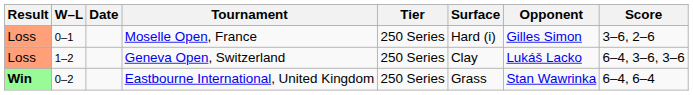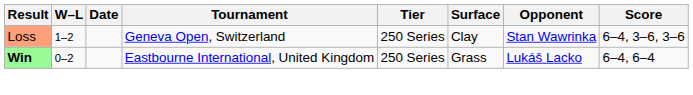- row: Loss | 0–1 | Moselle Open, France | 250 Series | Hard (i) | Gilles Simon | 3–6, 2–6
Geneva Open, Switzerland | Opponent: Lukáš Lacko -> Stan Wawrinka
Eastbourne International, United Kingdom | Opponent: Stan Wawrinka -> Lukáš Lacko
